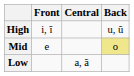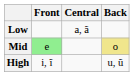rows swapped: High <-> Low
Mid | Front: no background -> lightgreen background
